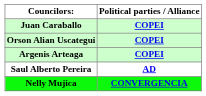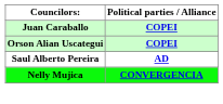- row: Argenis Arteaga | COPEI
